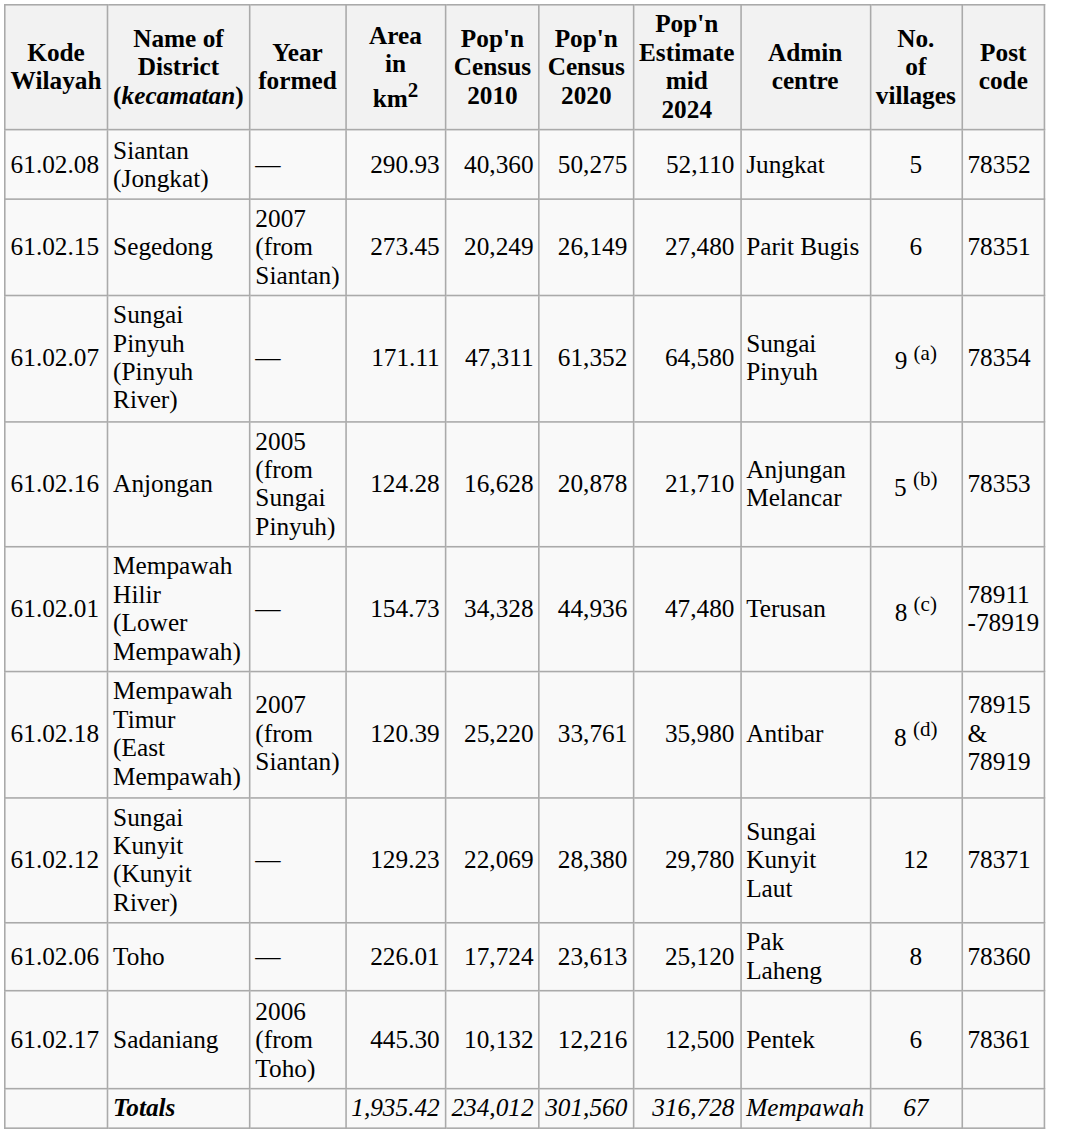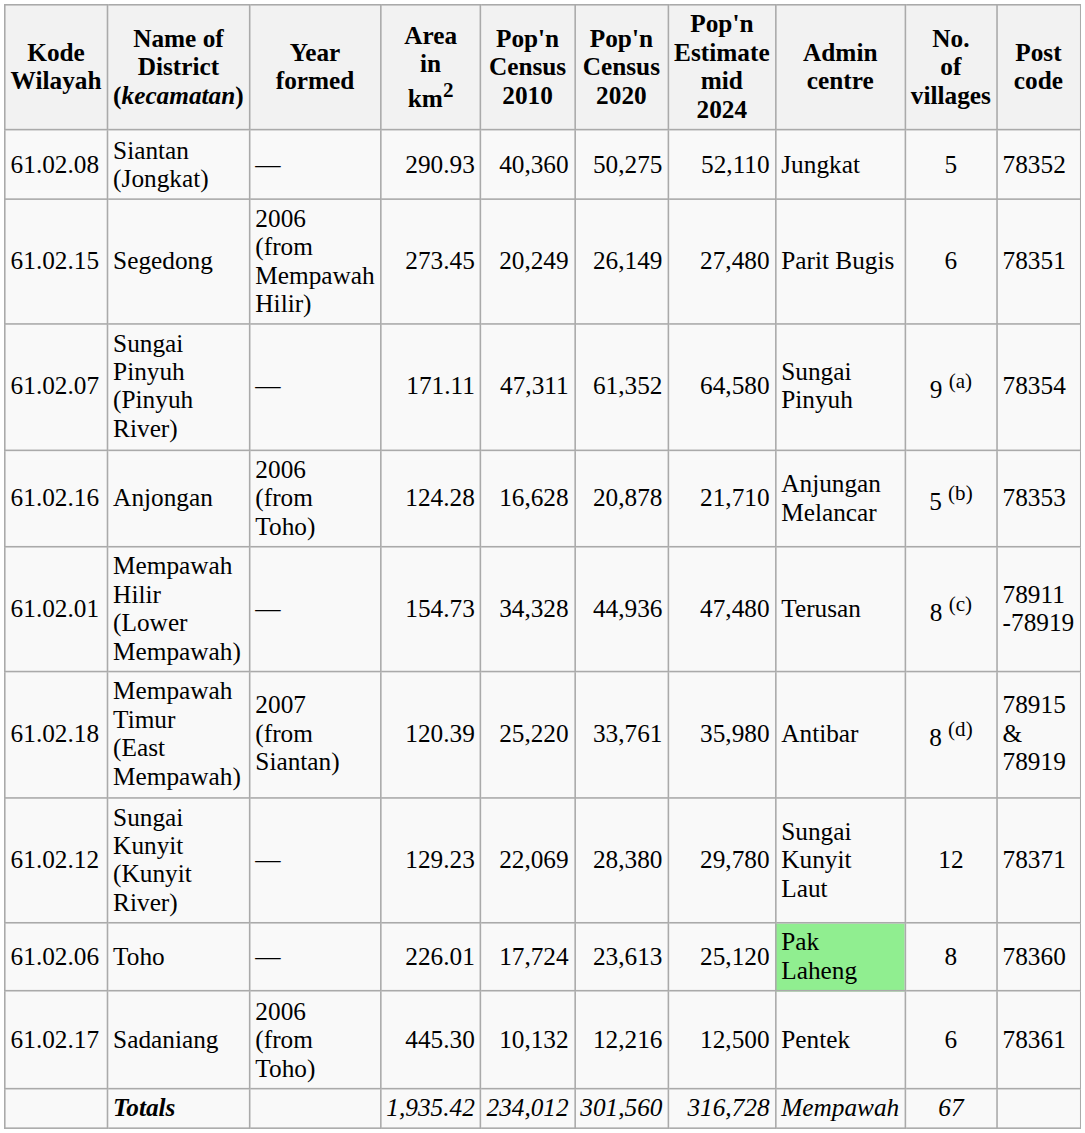Segedong | Year formed: 2007 (from Siantan) -> 2006 (from Mempawah Hilir)
Anjongan | Year formed: 2005 (from Sungai Pinyuh) -> 2006 (from Toho)
Toho | Admin centre: no background -> lightgreen background
